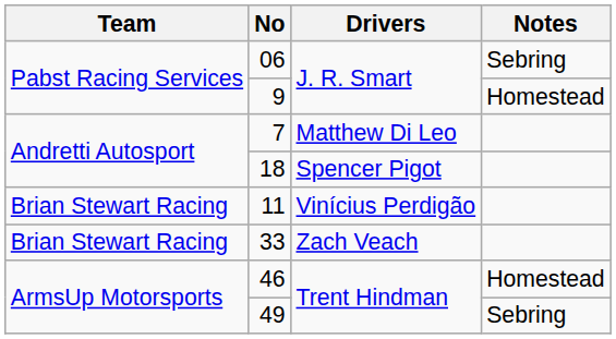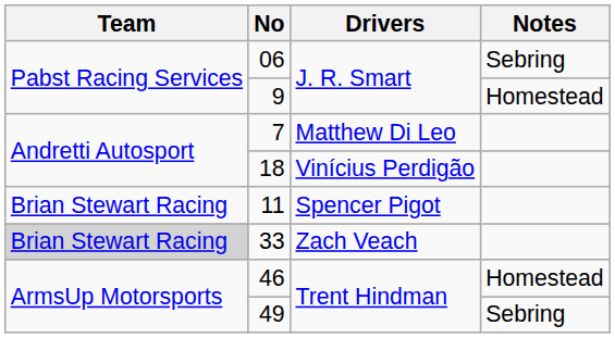18 | Drivers: Spencer Pigot -> Vinícius Perdigão
11 | Drivers: Vinícius Perdigão -> Spencer Pigot
33 | Team: no background -> lightgrey background
